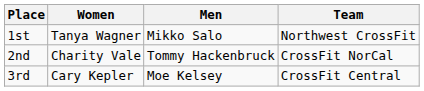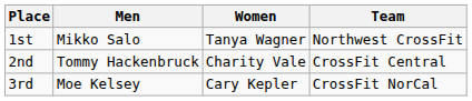columns swapped: Men <-> Women
2nd | Team: CrossFit NorCal -> CrossFit Central
3rd | Team: CrossFit Central -> CrossFit NorCal
